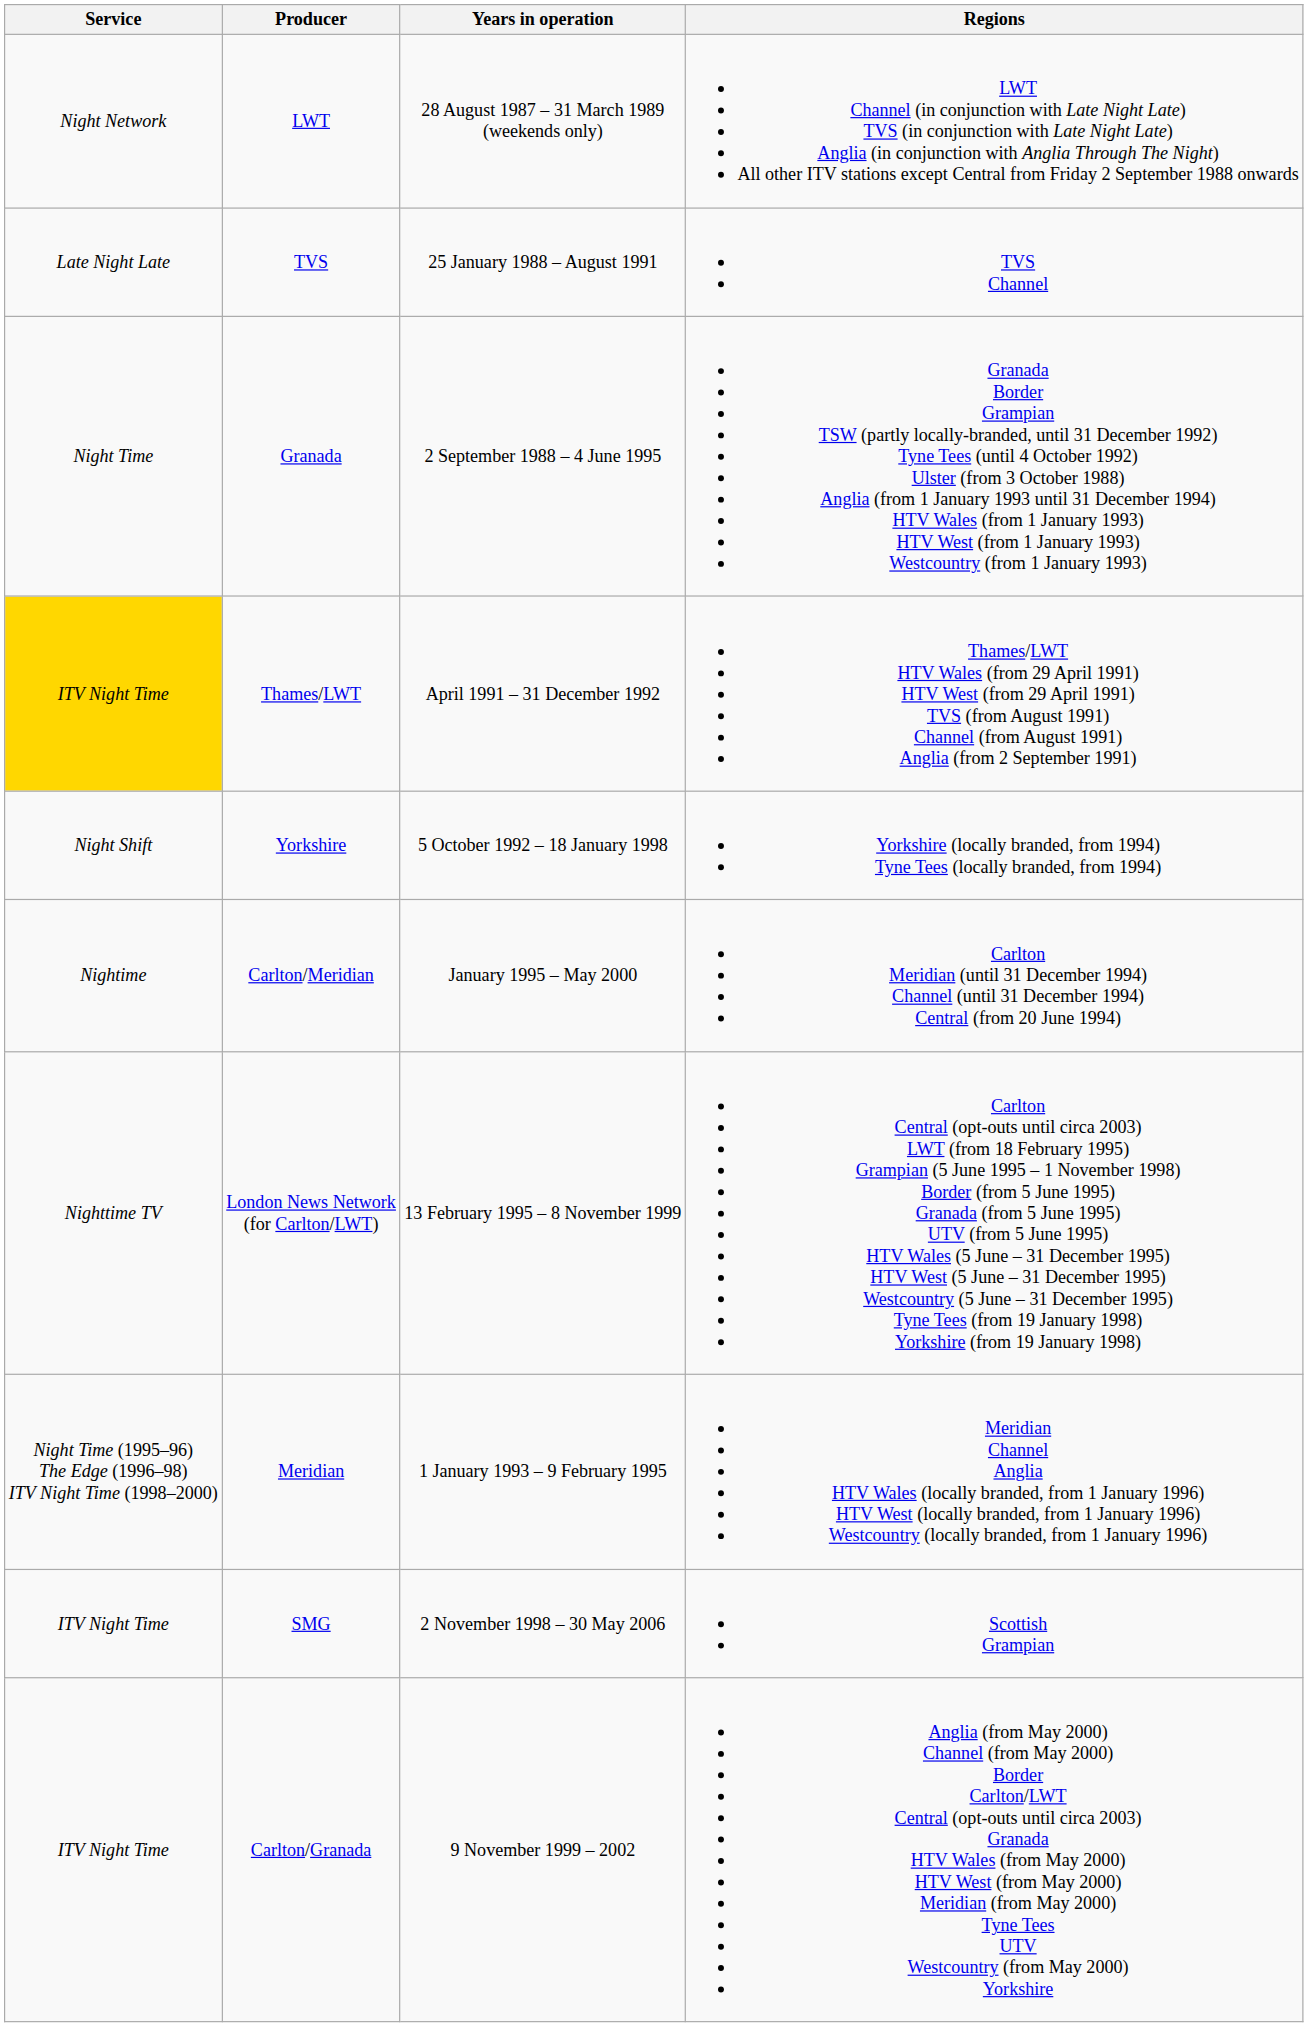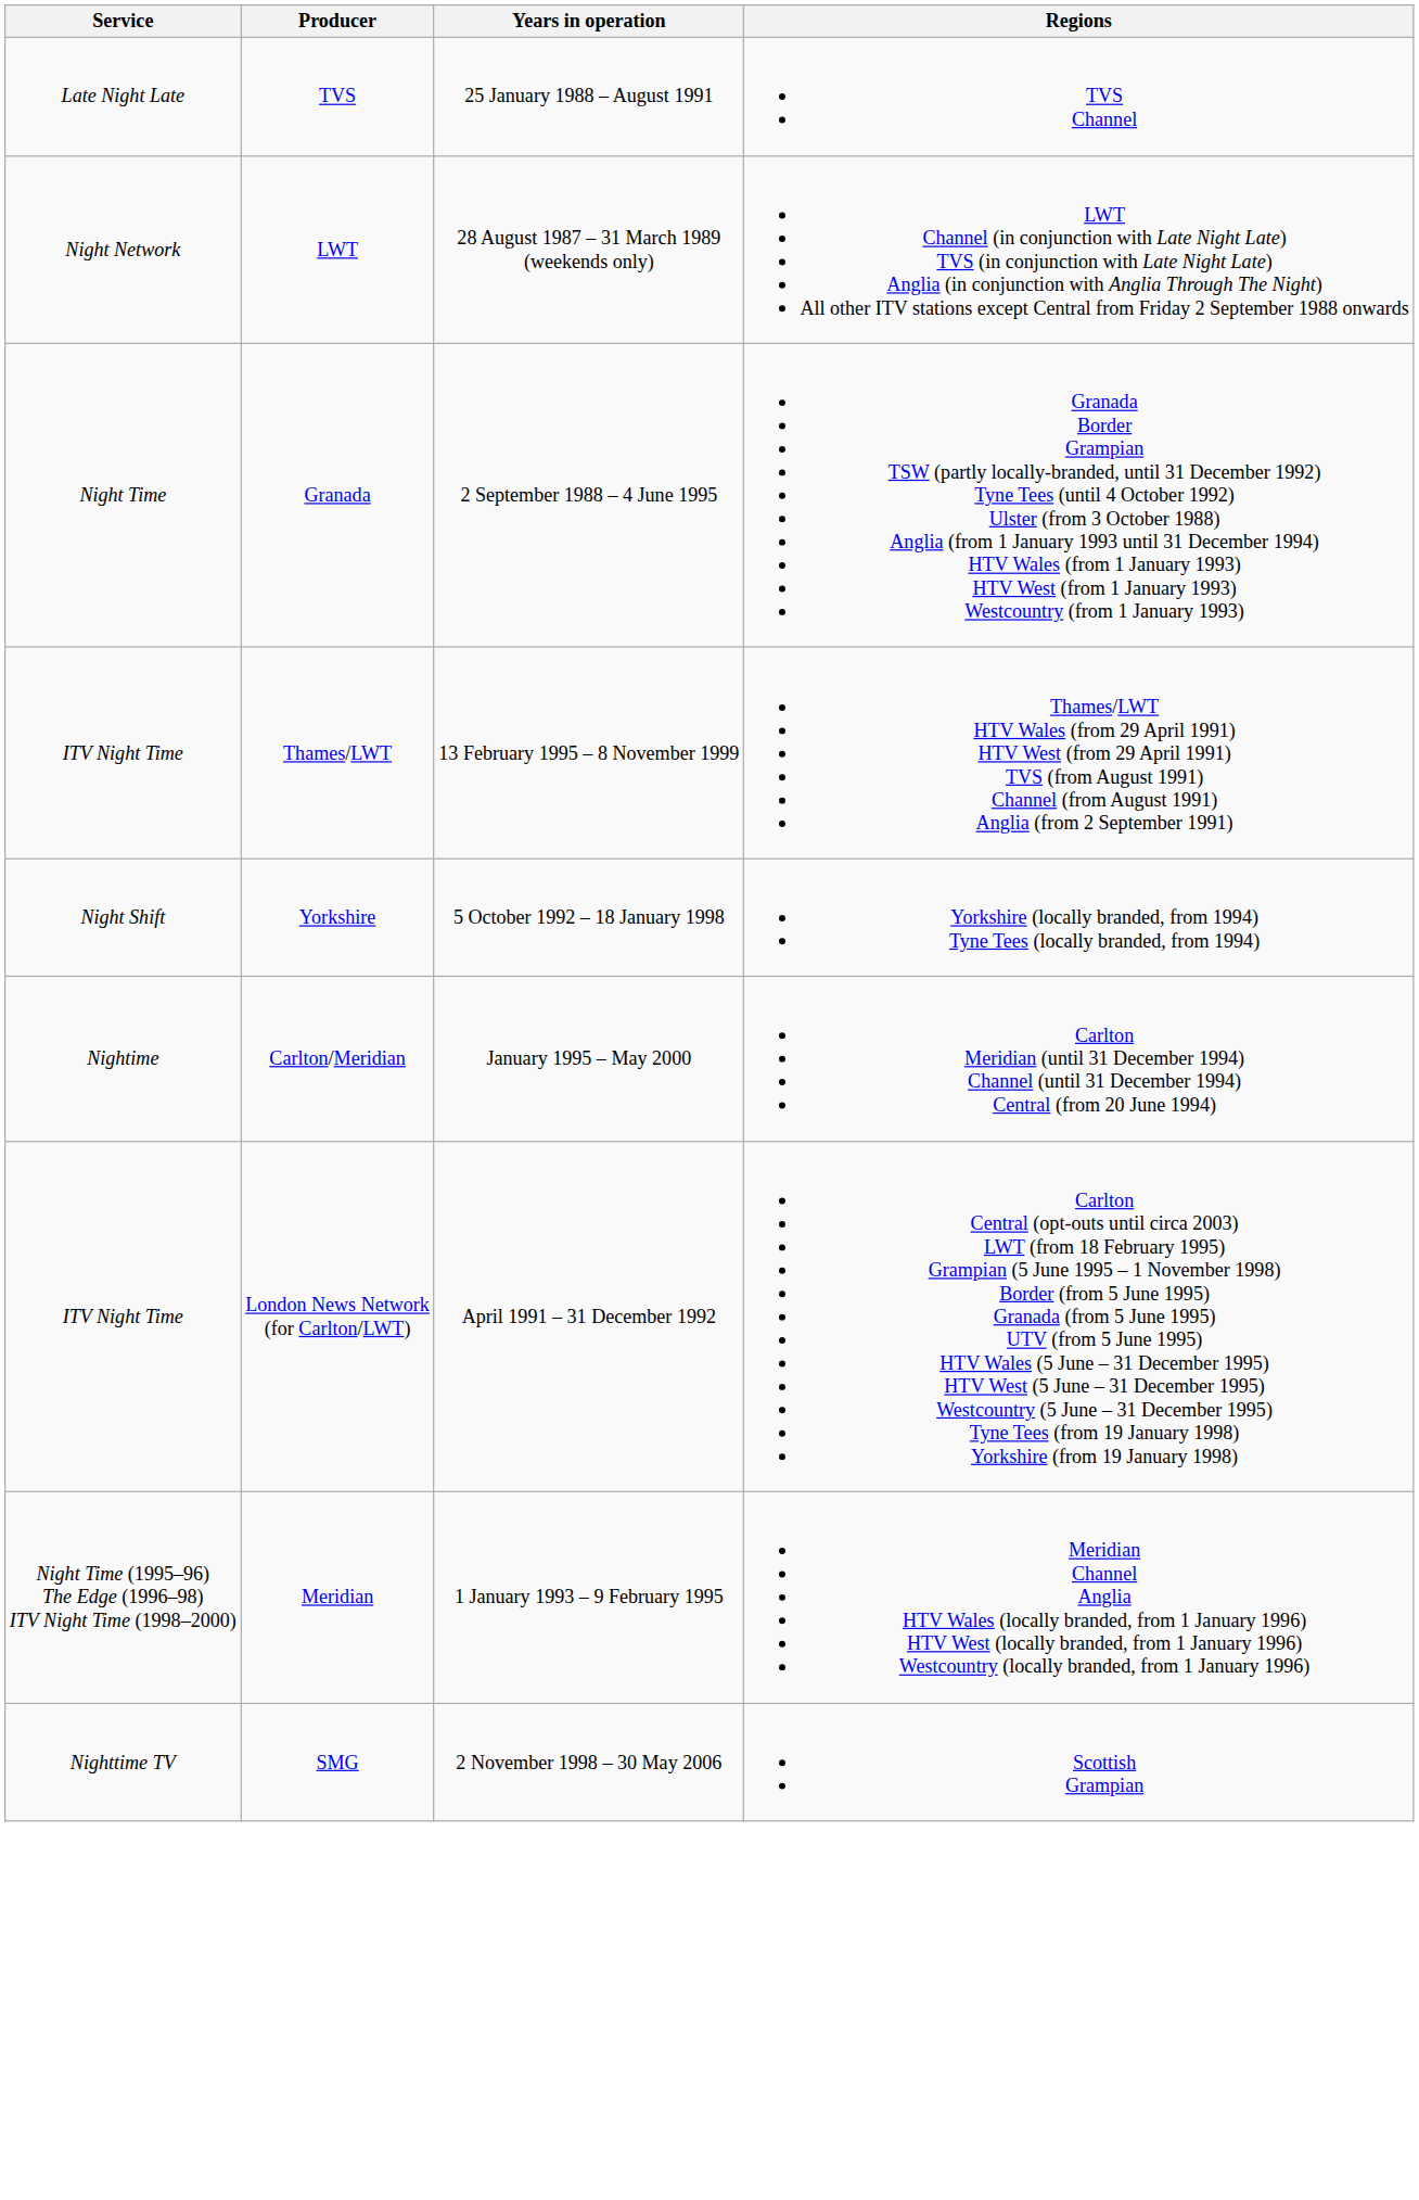rows swapped: TVS <-> LWT
Thames/LWT | Service: gold background -> no background
Thames/LWT | Years in operation: April 1991 – 31 December 1992 -> 13 February 1995 – 8 November 1999
London News Network (for Carlton/LWT) | Service: Nighttime TV -> ITV Night Time
London News Network (for Carlton/LWT) | Years in operation: 13 February 1995 – 8 November 1999 -> April 1991 – 31 December 1992
SMG | Service: ITV Night Time -> Nighttime TV
- row: ITV Night Time | Carlton/Granada | 9 November 1999 – 2002 | Anglia (from May 2000) Channel (from May 2000) Border Carlton/LWT Central (opt-outs until circa 2003) Granada HTV Wales (from May 2000) HTV West (from May 2000) Meridian (from May 2000) Tyne Tees UTV Westcountry (from May 2000) Yorkshire
